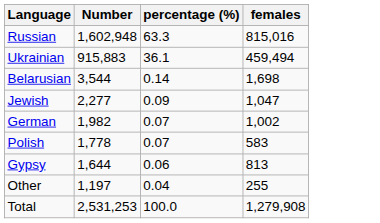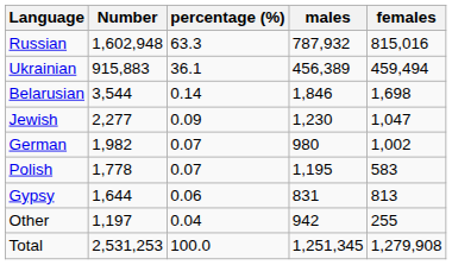+ column: males | 787,932 | 456,389 | 1,846 | 1,230 | 980 | 1,195 | 831 | 942 | 1,251,345
